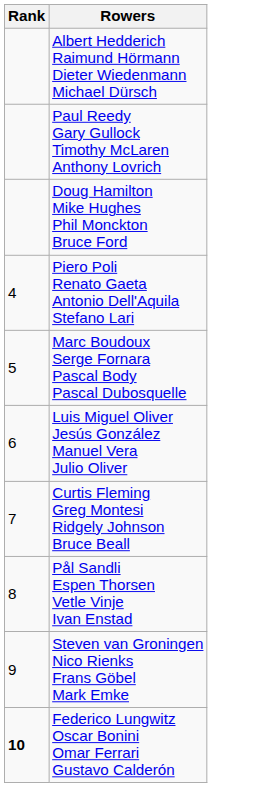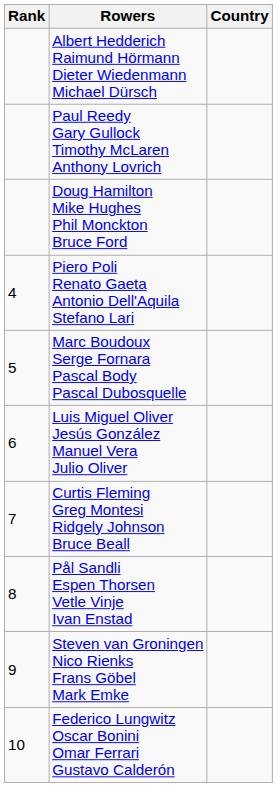+ column: Country
Federico Lungwitz Oscar Bonini Omar Ferrari Gustavo Calderón | Rank: bold -> normal
